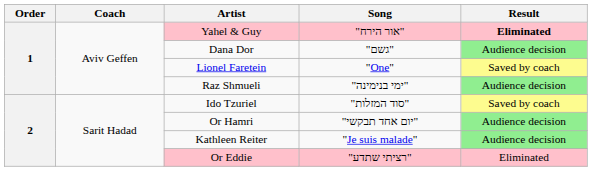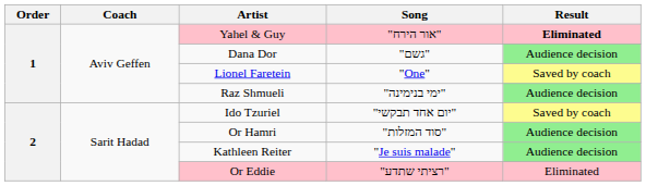Ido Tzuriel | Song: "סוד המזלות" -> "יום אחד תבקשי"
Or Hamri | Song: "יום אחד תבקשי" -> "סוד המזלות"
